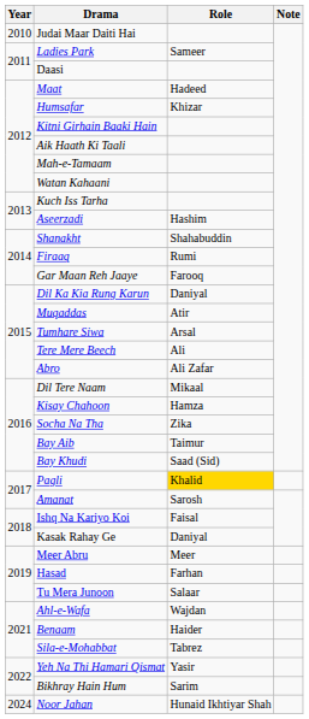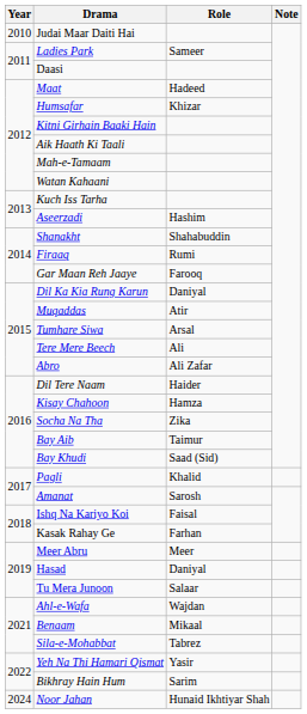Dil Tere Naam | Role: Mikaal -> Haider
Pagli | Role: gold background -> no background
Kasak Rahay Ge | Role: Daniyal -> Farhan
Hasad | Role: Farhan -> Daniyal
Benaam | Role: Haider -> Mikaal
